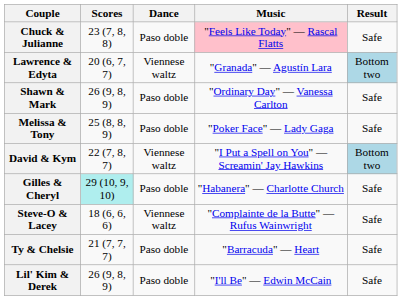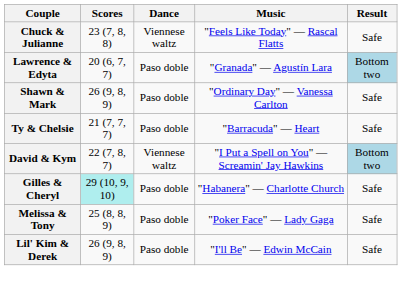Chuck & Julianne | Dance: Paso doble -> Viennese waltz
Chuck & Julianne | Music: pink background -> no background
Lawrence & Edyta | Dance: Viennese waltz -> Paso doble
rows swapped: Melissa & Tony <-> Ty & Chelsie
- row: Steve-O & Lacey | 18 (6, 6, 6) | Viennese waltz | "Complainte de la Butte" — Rufus Wainwright | Safe
